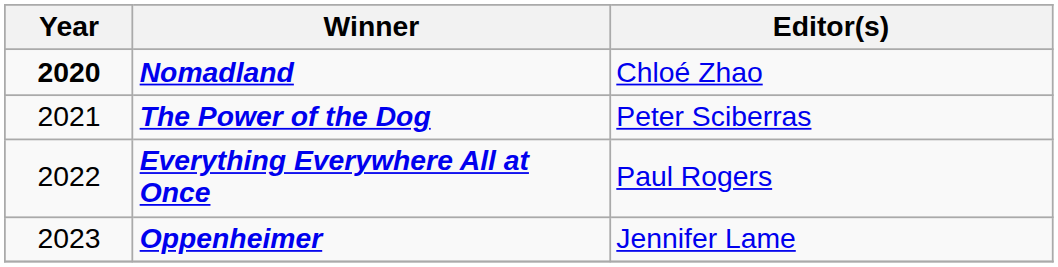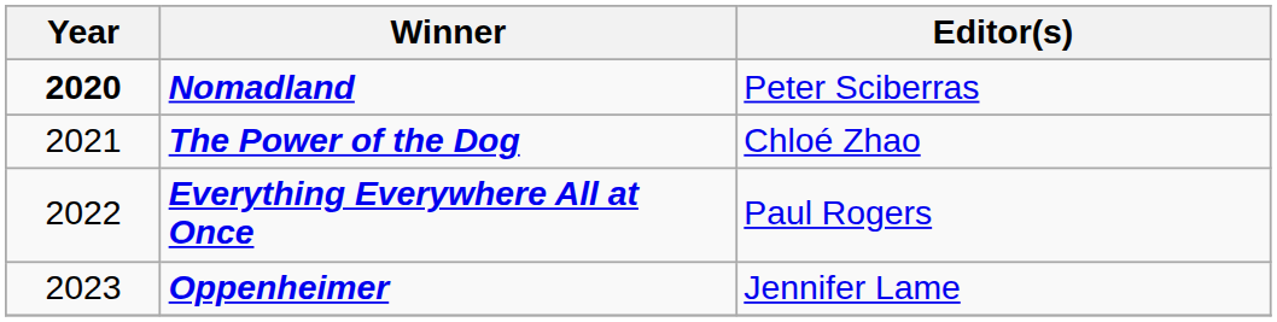Nomadland | Editor(s): Chloé Zhao -> Peter Sciberras
The Power of the Dog | Editor(s): Peter Sciberras -> Chloé Zhao
